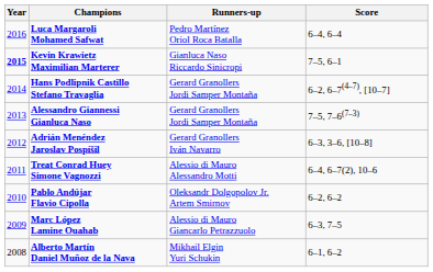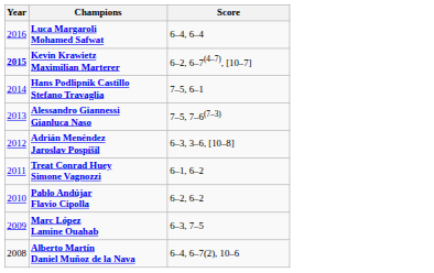- column: Runners-up | Pedro Martínez Oriol Roca Batalla | Gianluca Naso Riccardo Sinicropi | Gerard Granollers Jordi Samper Montaña | Gerard Granollers Jordi Samper Montaña | Gerard Granollers Iván Navarro | Alessio di Mauro Alessandro Motti | Oleksandr Dolgopolov Jr. Artem Smirnov | Alessio di Mauro Giancarlo Petrazzuolo | Mikhail Elgin Yuri Schukin
Kevin Krawietz Maximilian Marterer | Score: 7–5, 6–1 -> 6–2, 6–7(4–7), [10–7]
Hans Podlipnik Castillo Stefano Travaglia | Score: 6–2, 6–7(4–7), [10–7] -> 7–5, 6–1
Treat Conrad Huey Simone Vagnozzi | Score: 6–4, 6–7(2), 10–6 -> 6–1, 6–2
Alberto Martín Daniel Muñoz de la Nava | Score: 6–1, 6–2 -> 6–4, 6–7(2), 10–6
